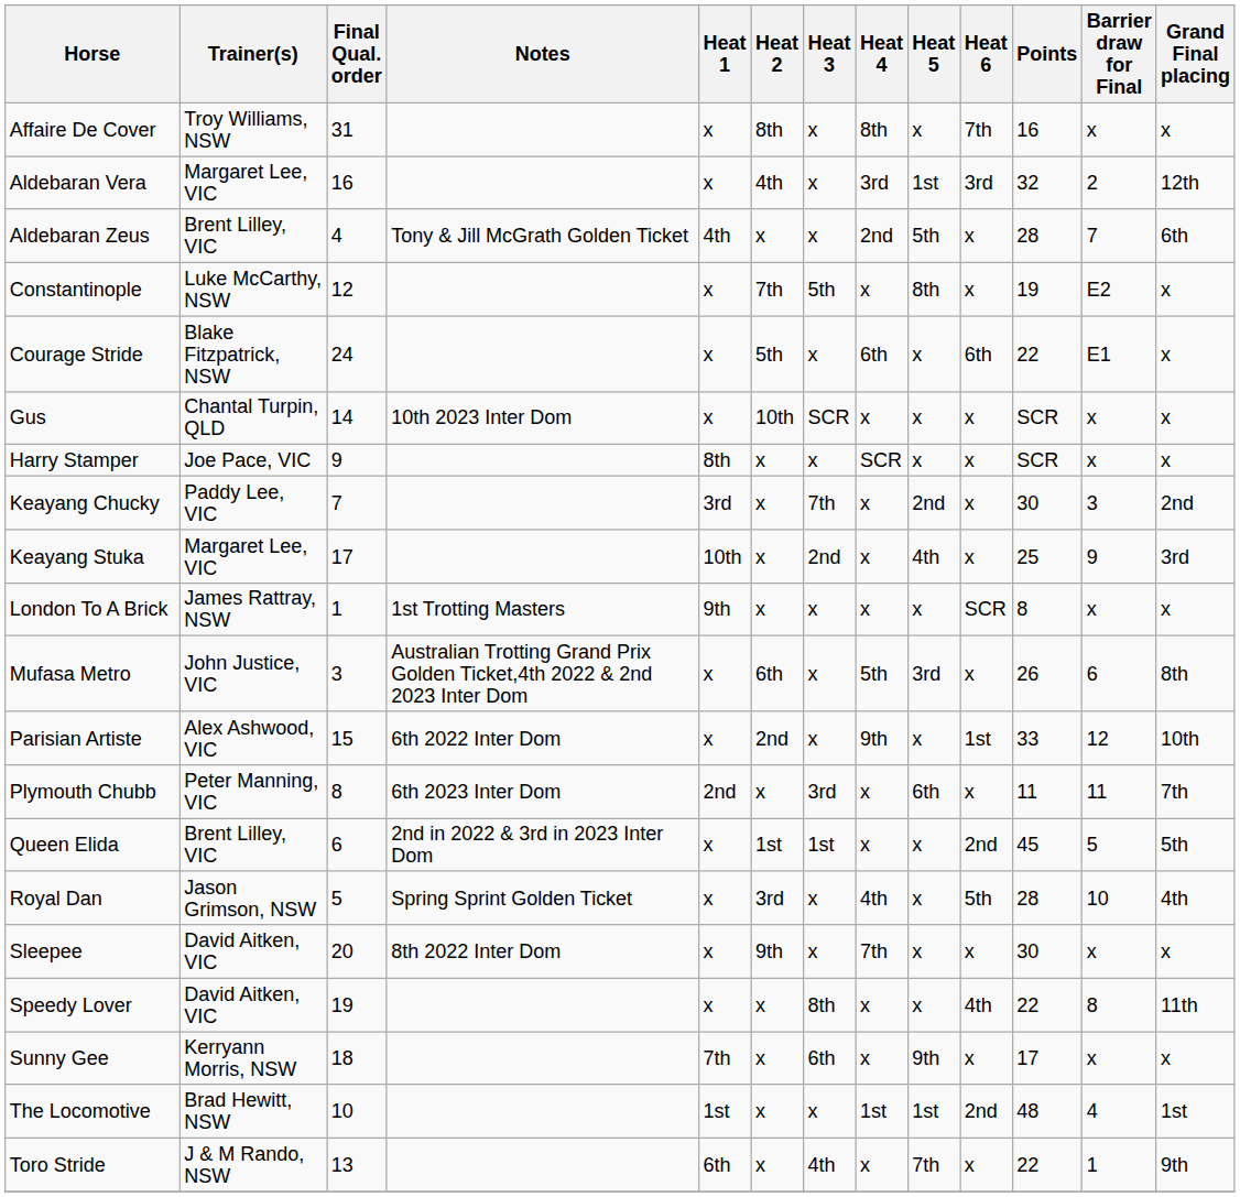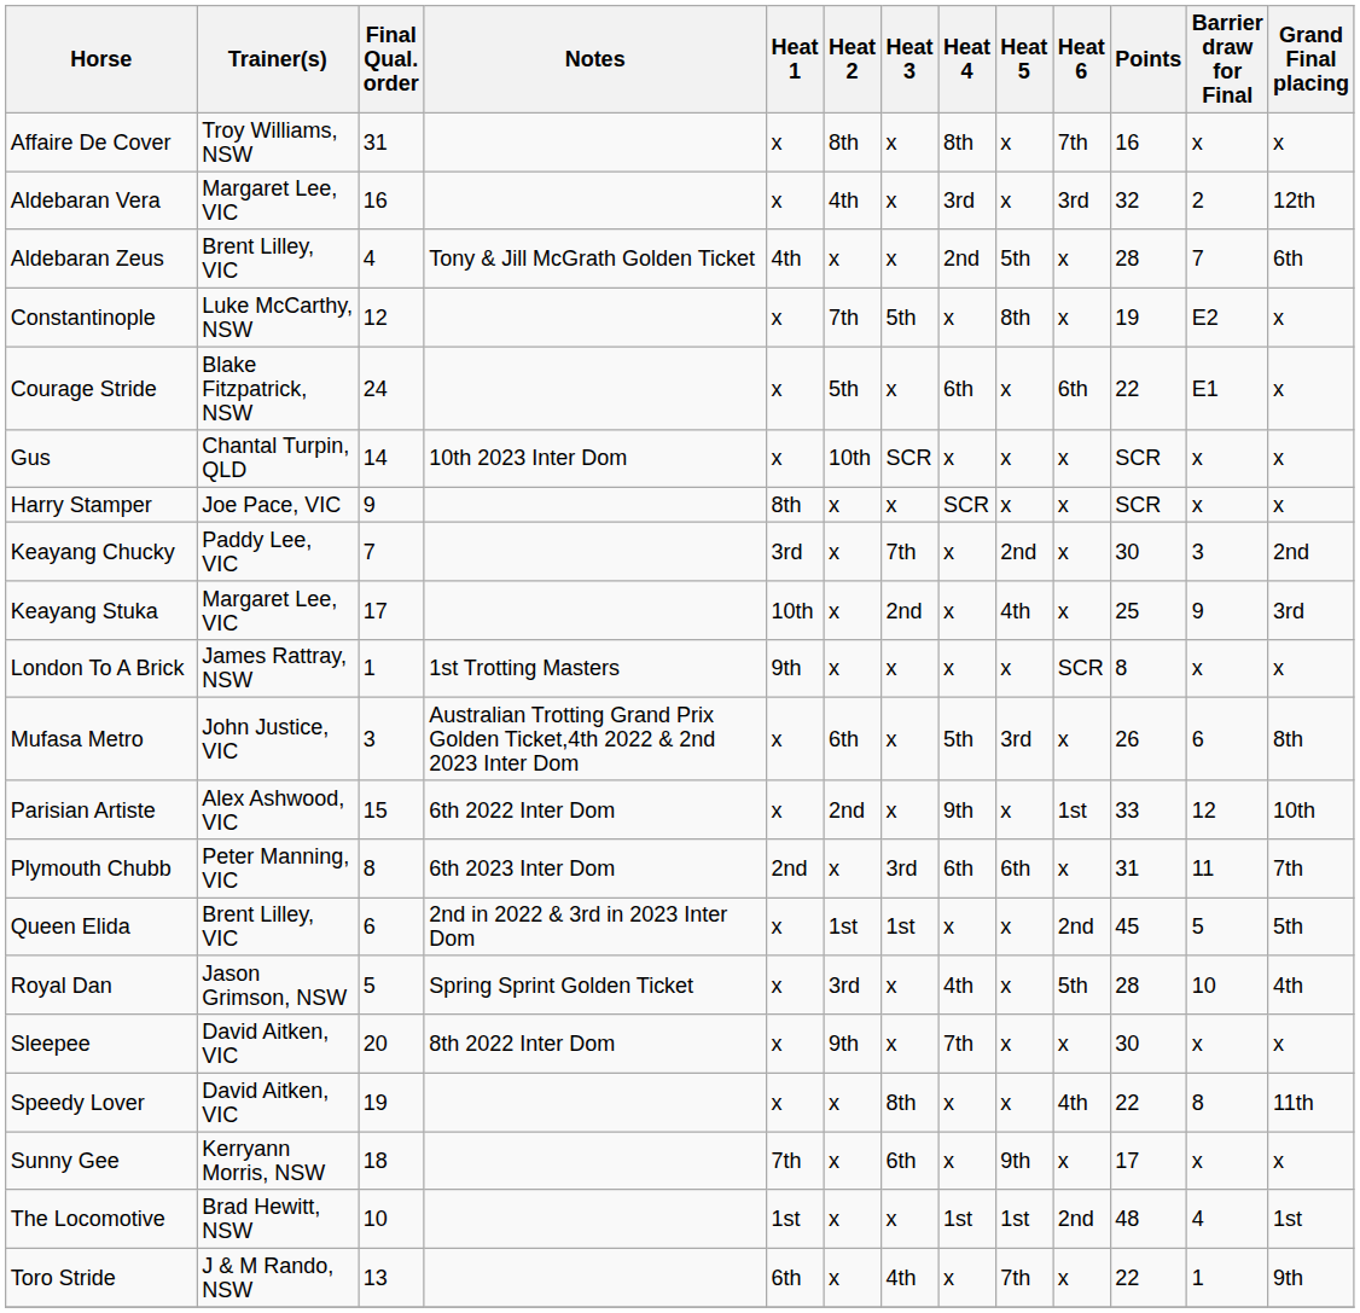Aldebaran Vera | Heat 5: 1st -> x
Plymouth Chubb | Heat 4: x -> 6th
Plymouth Chubb | Points: 11 -> 31
